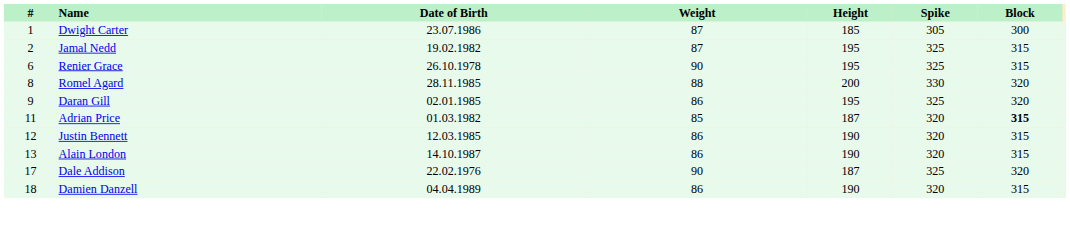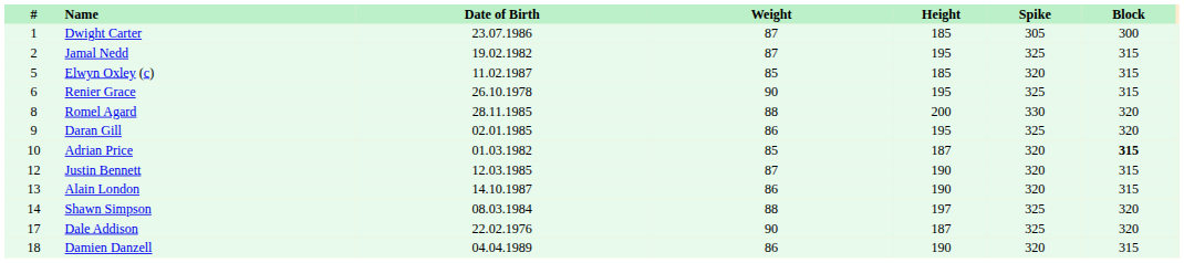+ row: 5 | Elwyn Oxley (c) | 11.02.1987 | 85 | 185 | 320 | 315
Adrian Price | #: 11 -> 10
Justin Bennett | Weight: 86 -> 87
+ row: 14 | Shawn Simpson | 08.03.1984 | 88 | 197 | 325 | 320
